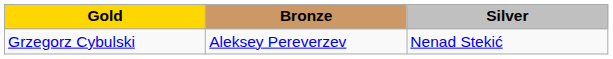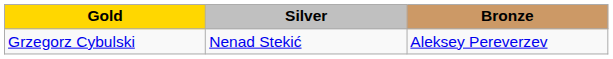columns swapped: Silver <-> Bronze
